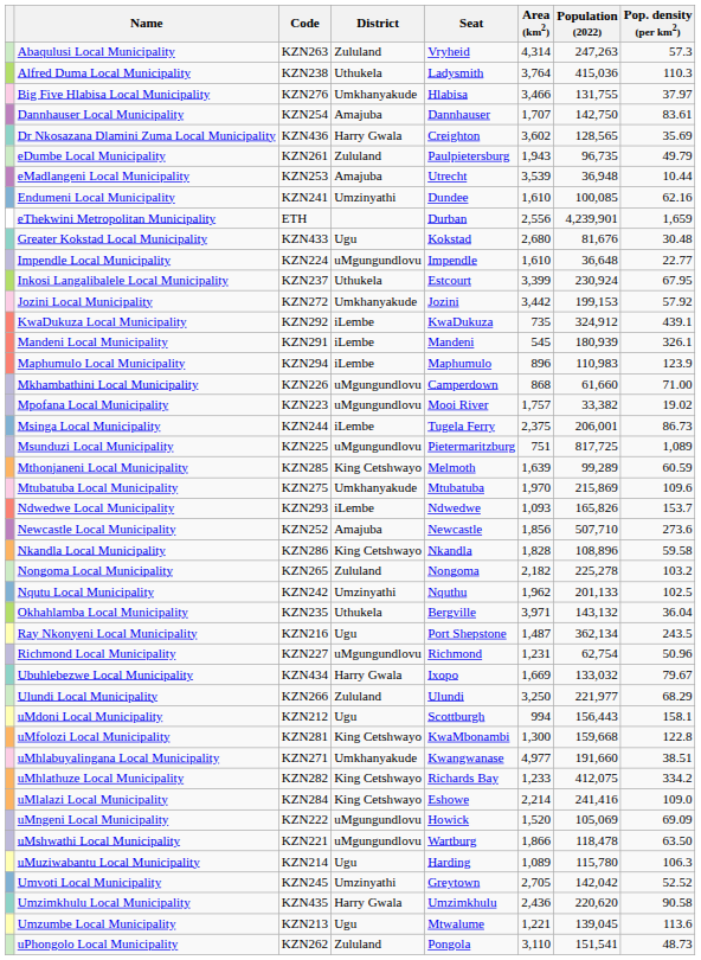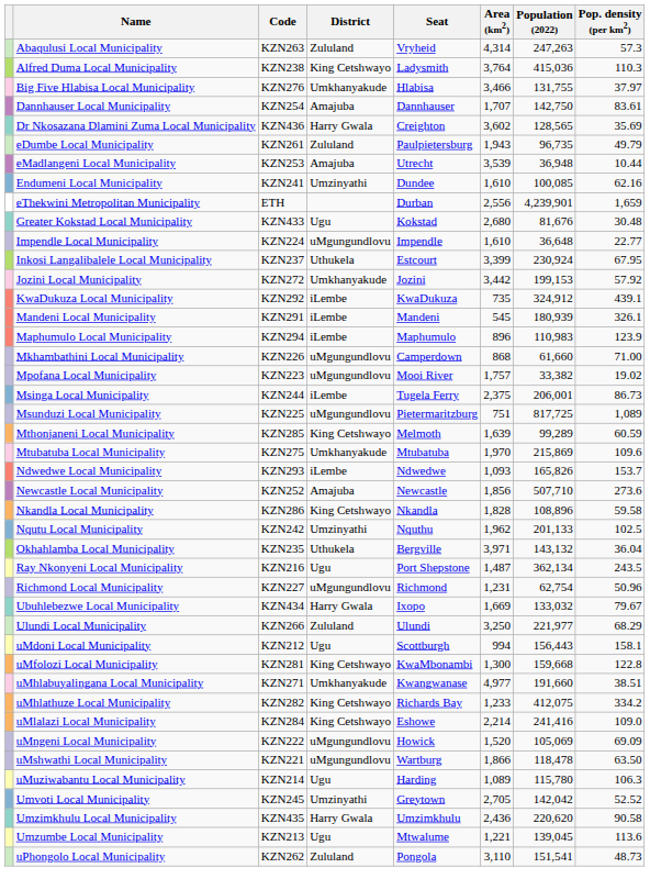Alfred Duma Local Municipality | District: Uthukela -> King Cetshwayo
- row: Nongoma Local Municipality | KZN265 | Zululand | Nongoma | 2,182 | 225,278 | 103.2
